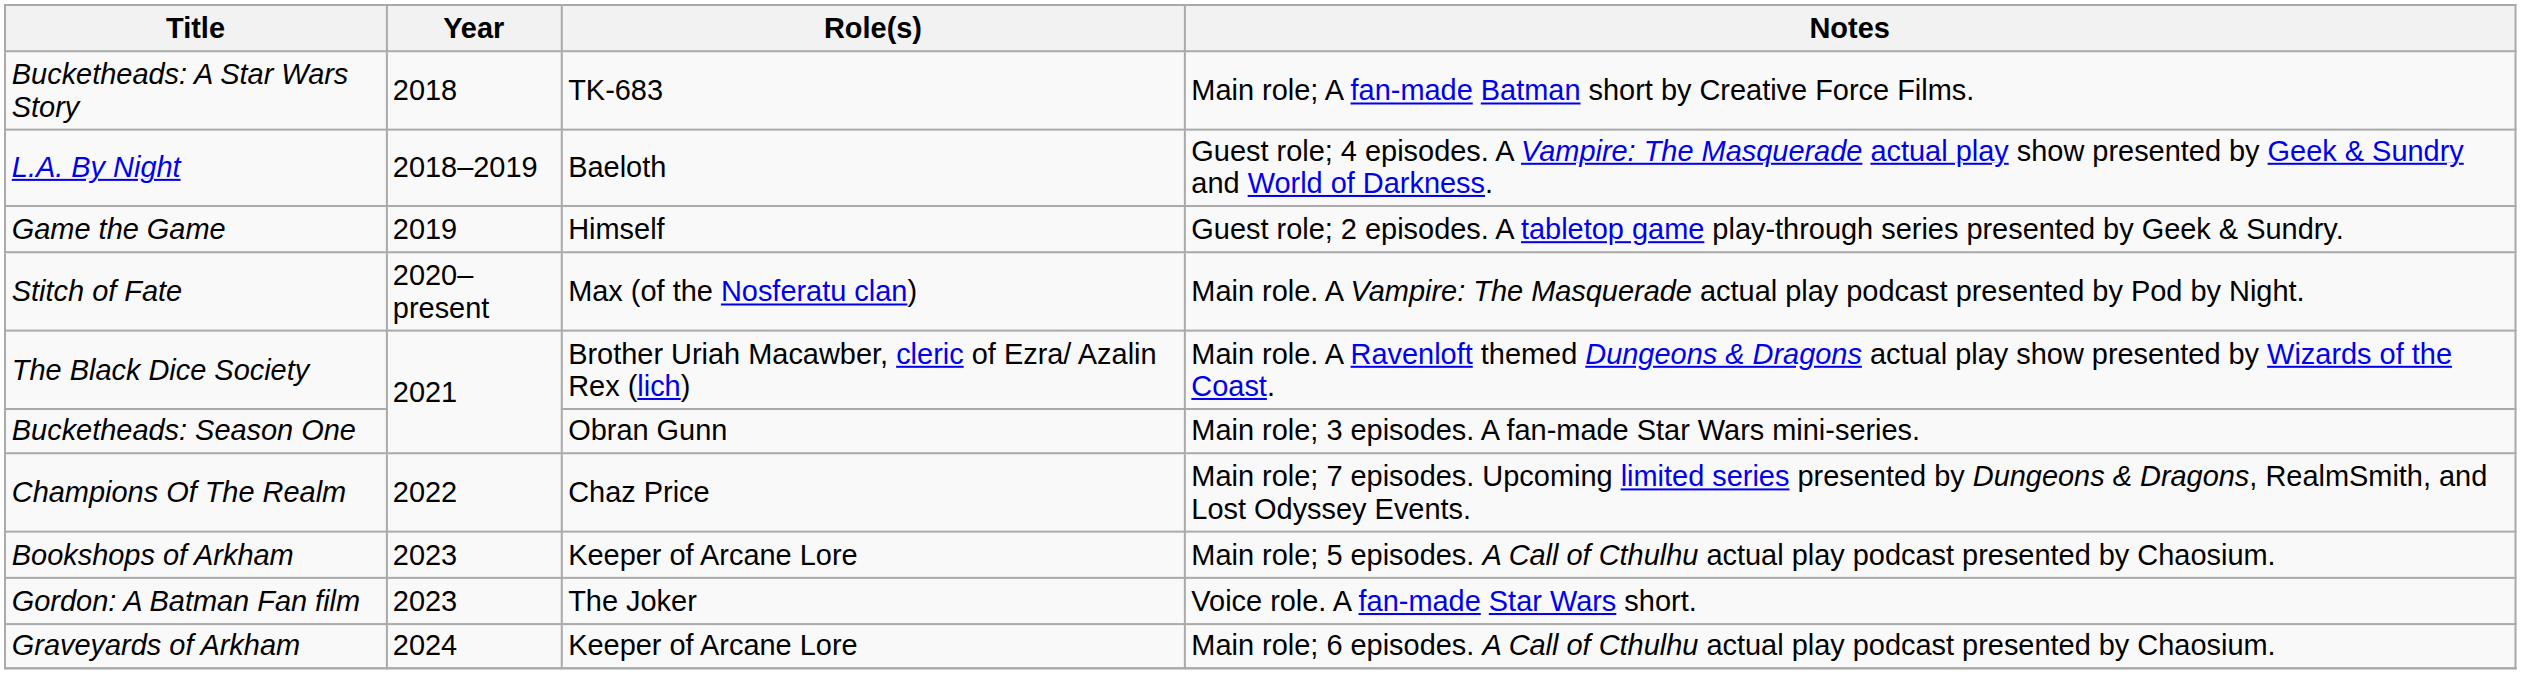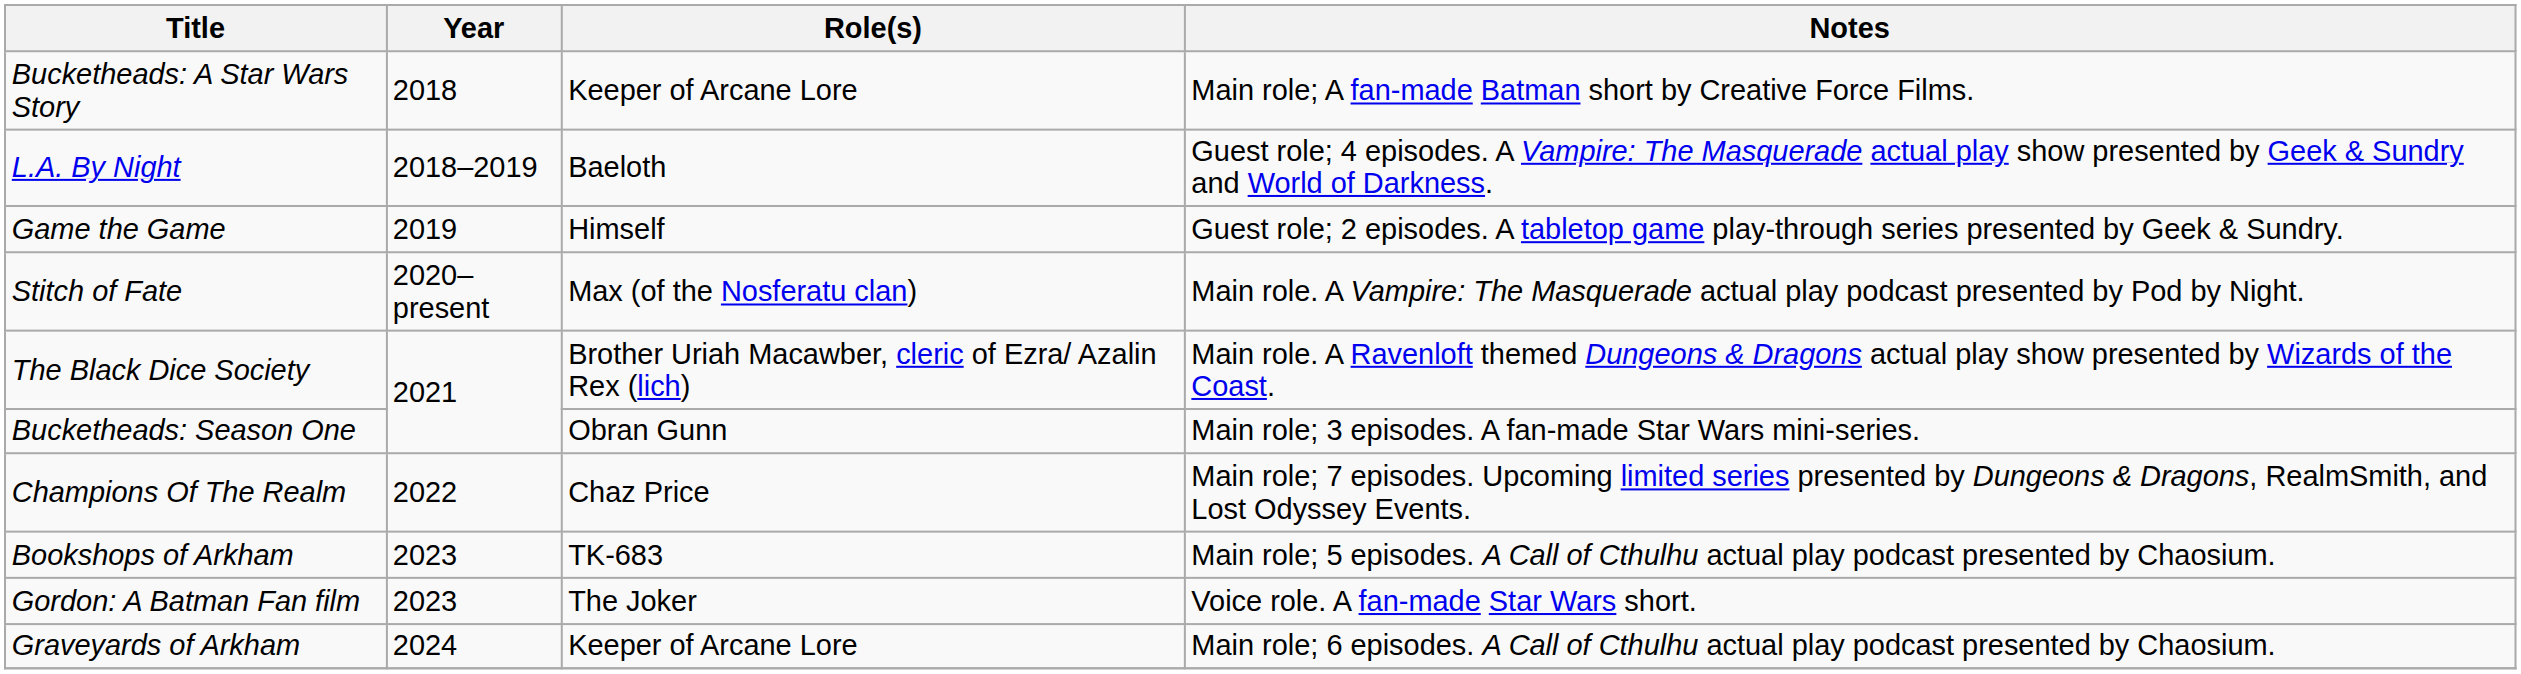Bucketheads: A Star Wars Story | Role(s): TK-683 -> Keeper of Arcane Lore
Bookshops of Arkham | Role(s): Keeper of Arcane Lore -> TK-683
